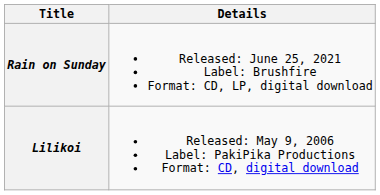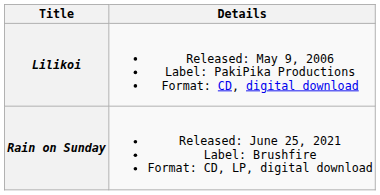rows swapped: Lilikoi <-> Rain on Sunday
